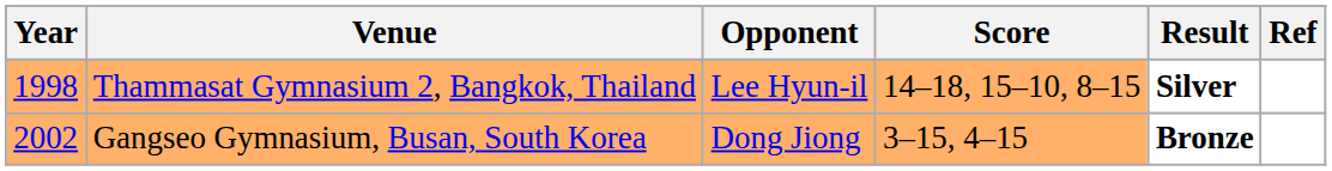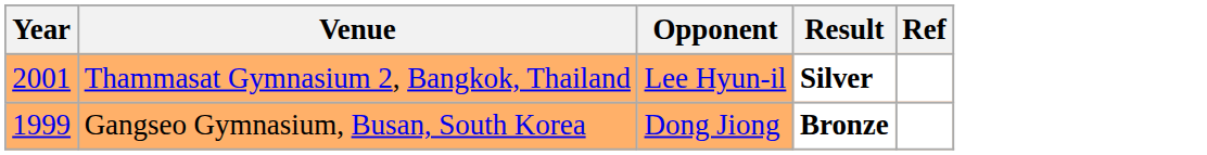- column: Score | 14–18, 15–10, 8–15 | 3–15, 4–15
Thammasat Gymnasium 2, Bangkok, Thailand | Year: 1998 -> 2001
Gangseo Gymnasium, Busan, South Korea | Year: 2002 -> 1999
